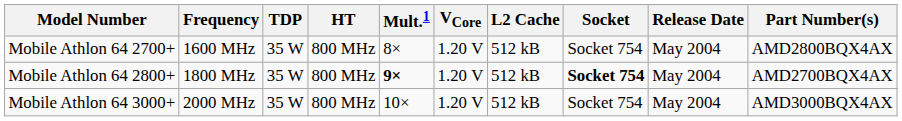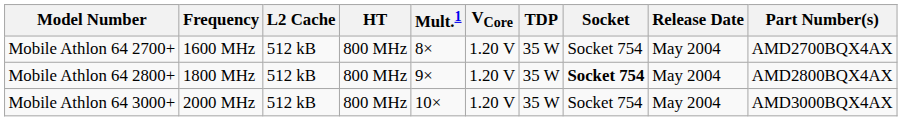columns swapped: L2 Cache <-> TDP
Mobile Athlon 64 2700+ | Part Number(s): AMD2800BQX4AX -> AMD2700BQX4AX
Mobile Athlon 64 2800+ | Mult.1: bold -> normal
Mobile Athlon 64 2800+ | Part Number(s): AMD2700BQX4AX -> AMD2800BQX4AX
